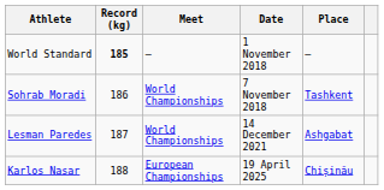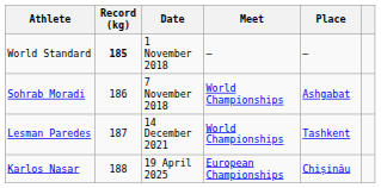columns swapped: Date <-> Meet
Sohrab Moradi | Place: Tashkent -> Ashgabat
Lesman Paredes | Place: Ashgabat -> Tashkent
